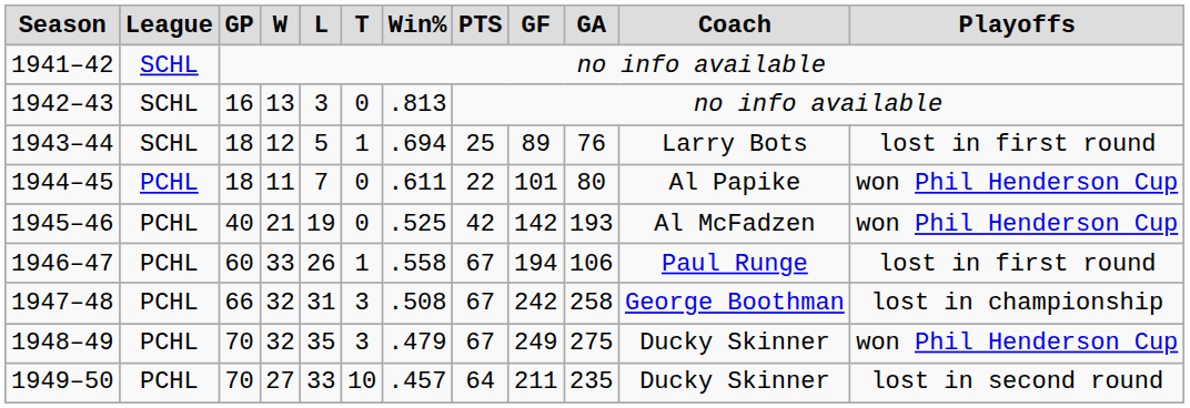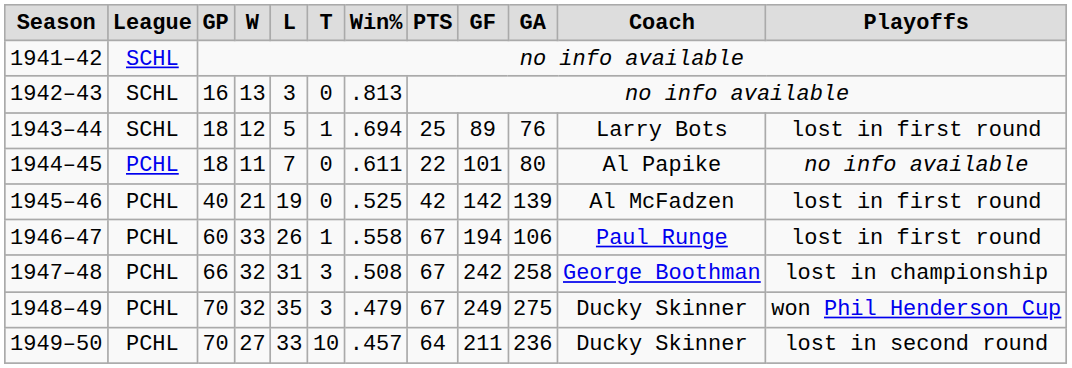1944–45 | Playoffs: won Phil Henderson Cup -> no info available
1945–46 | GA: 193 -> 139
1945–46 | Playoffs: won Phil Henderson Cup -> lost in first round
1949–50 | GA: 235 -> 236
